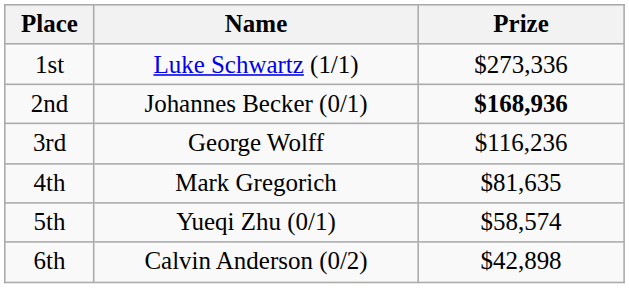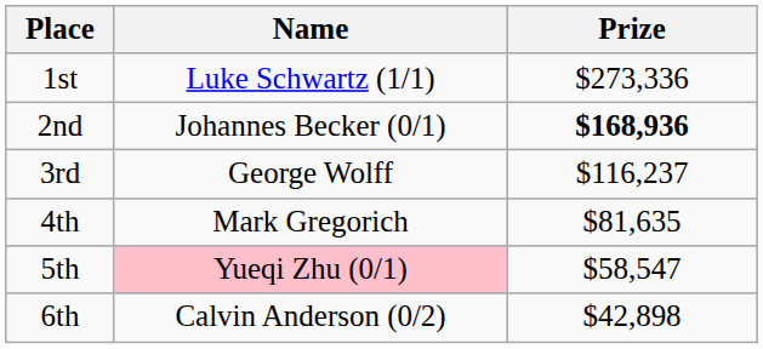3rd | Prize: $116,236 -> $116,237
5th | Name: no background -> pink background
5th | Prize: $58,574 -> $58,547
